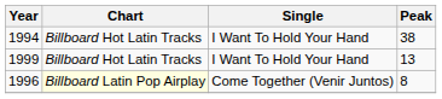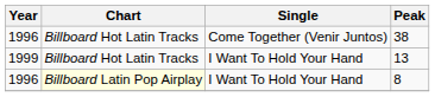38 | Year: 1994 -> 1996
38 | Single: I Want To Hold Your Hand -> Come Together (Venir Juntos)
8 | Single: Come Together (Venir Juntos) -> I Want To Hold Your Hand
